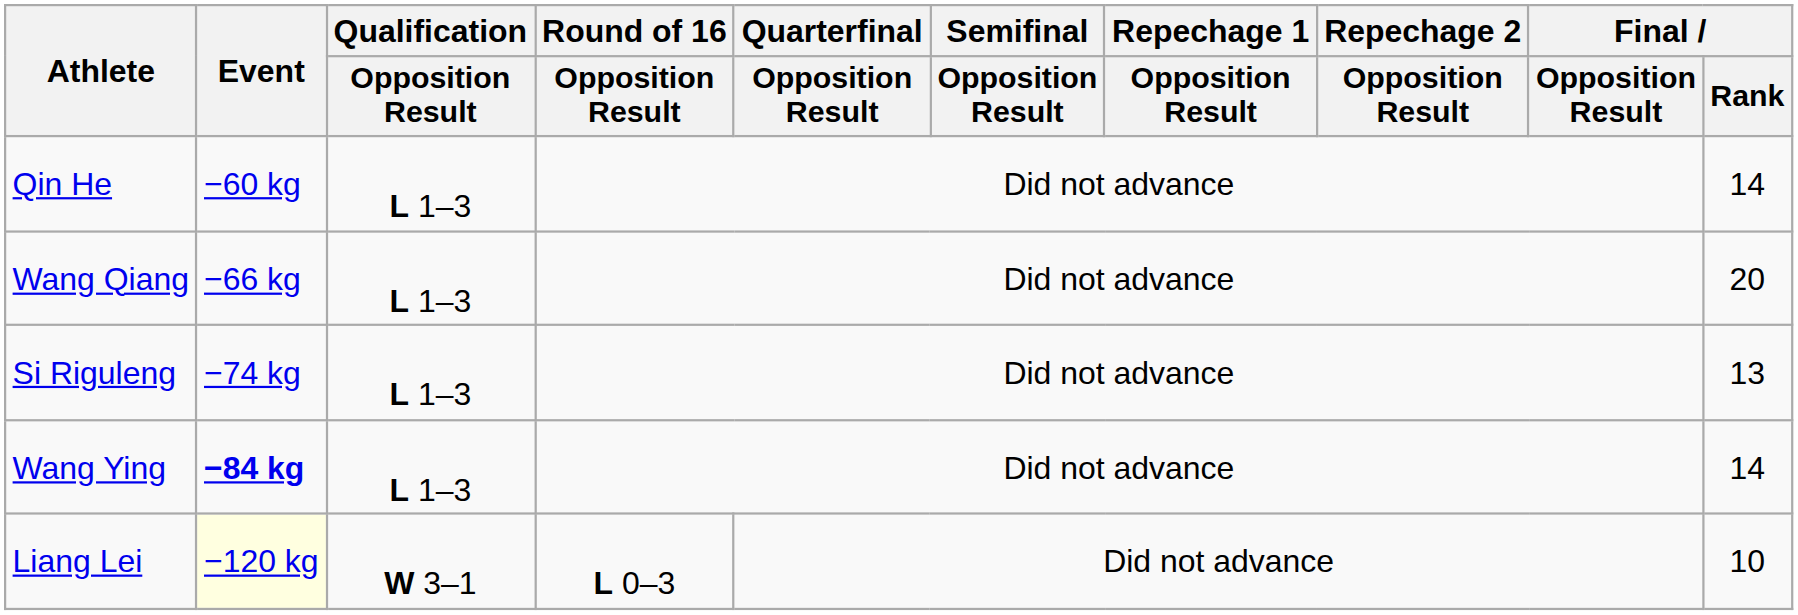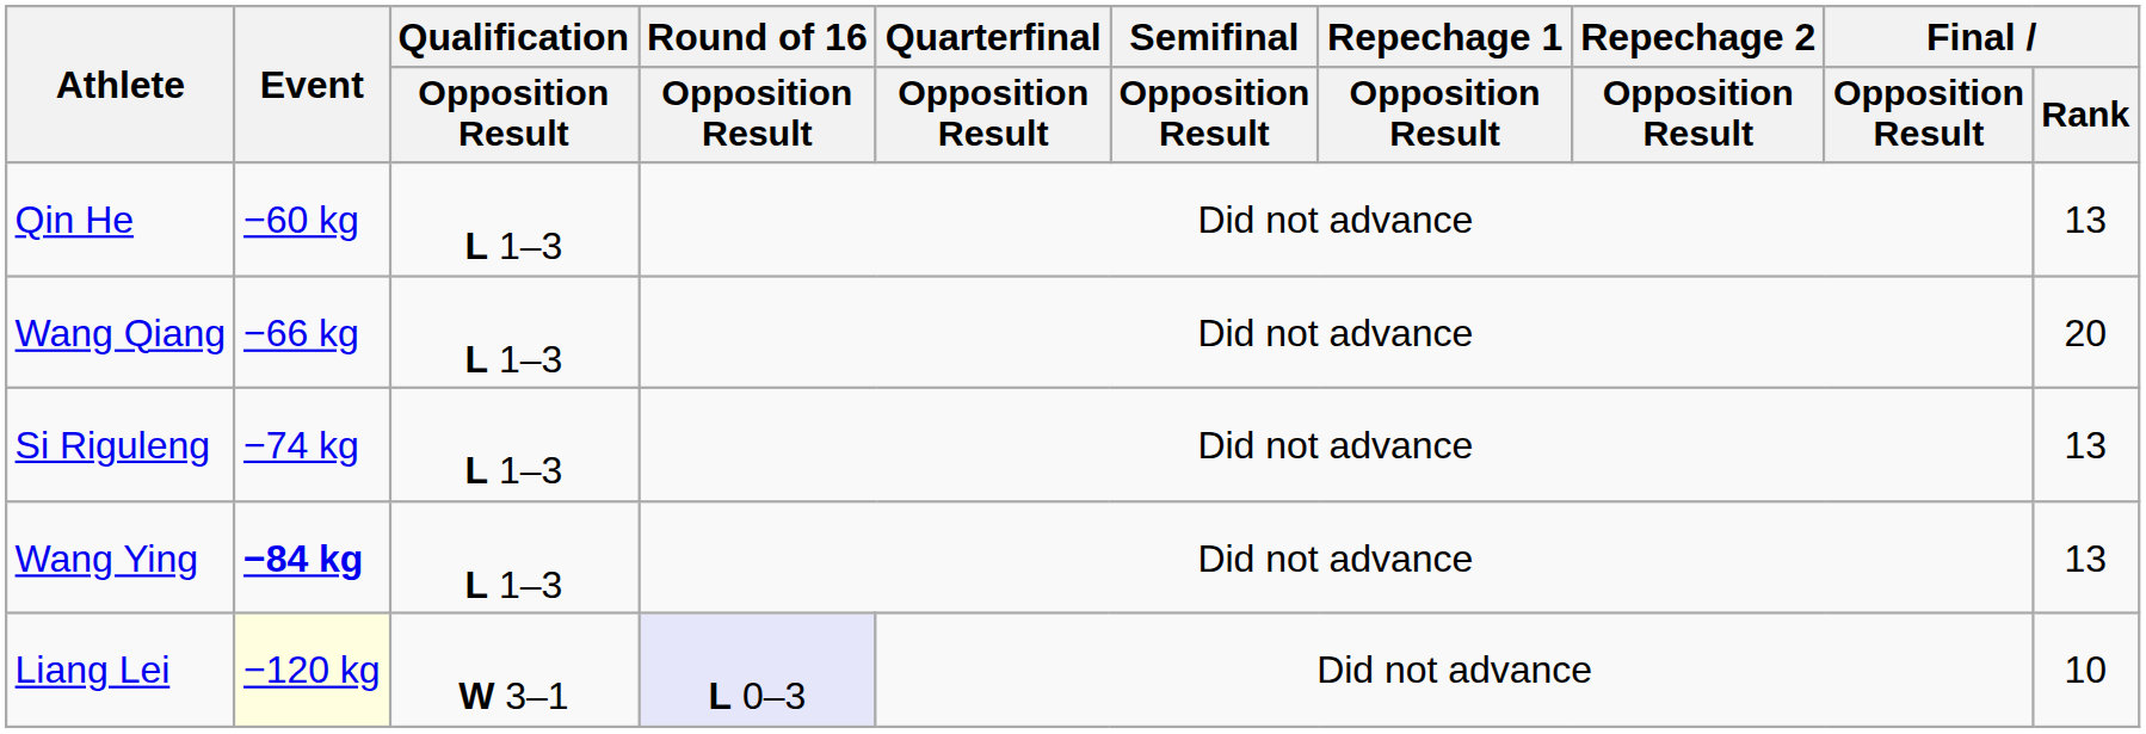Qin He | Final / Rank: 14 -> 13
Wang Ying | Final / Rank: 14 -> 13
Liang Lei | Round of 16 / Opposition Result: no background -> lavender background
